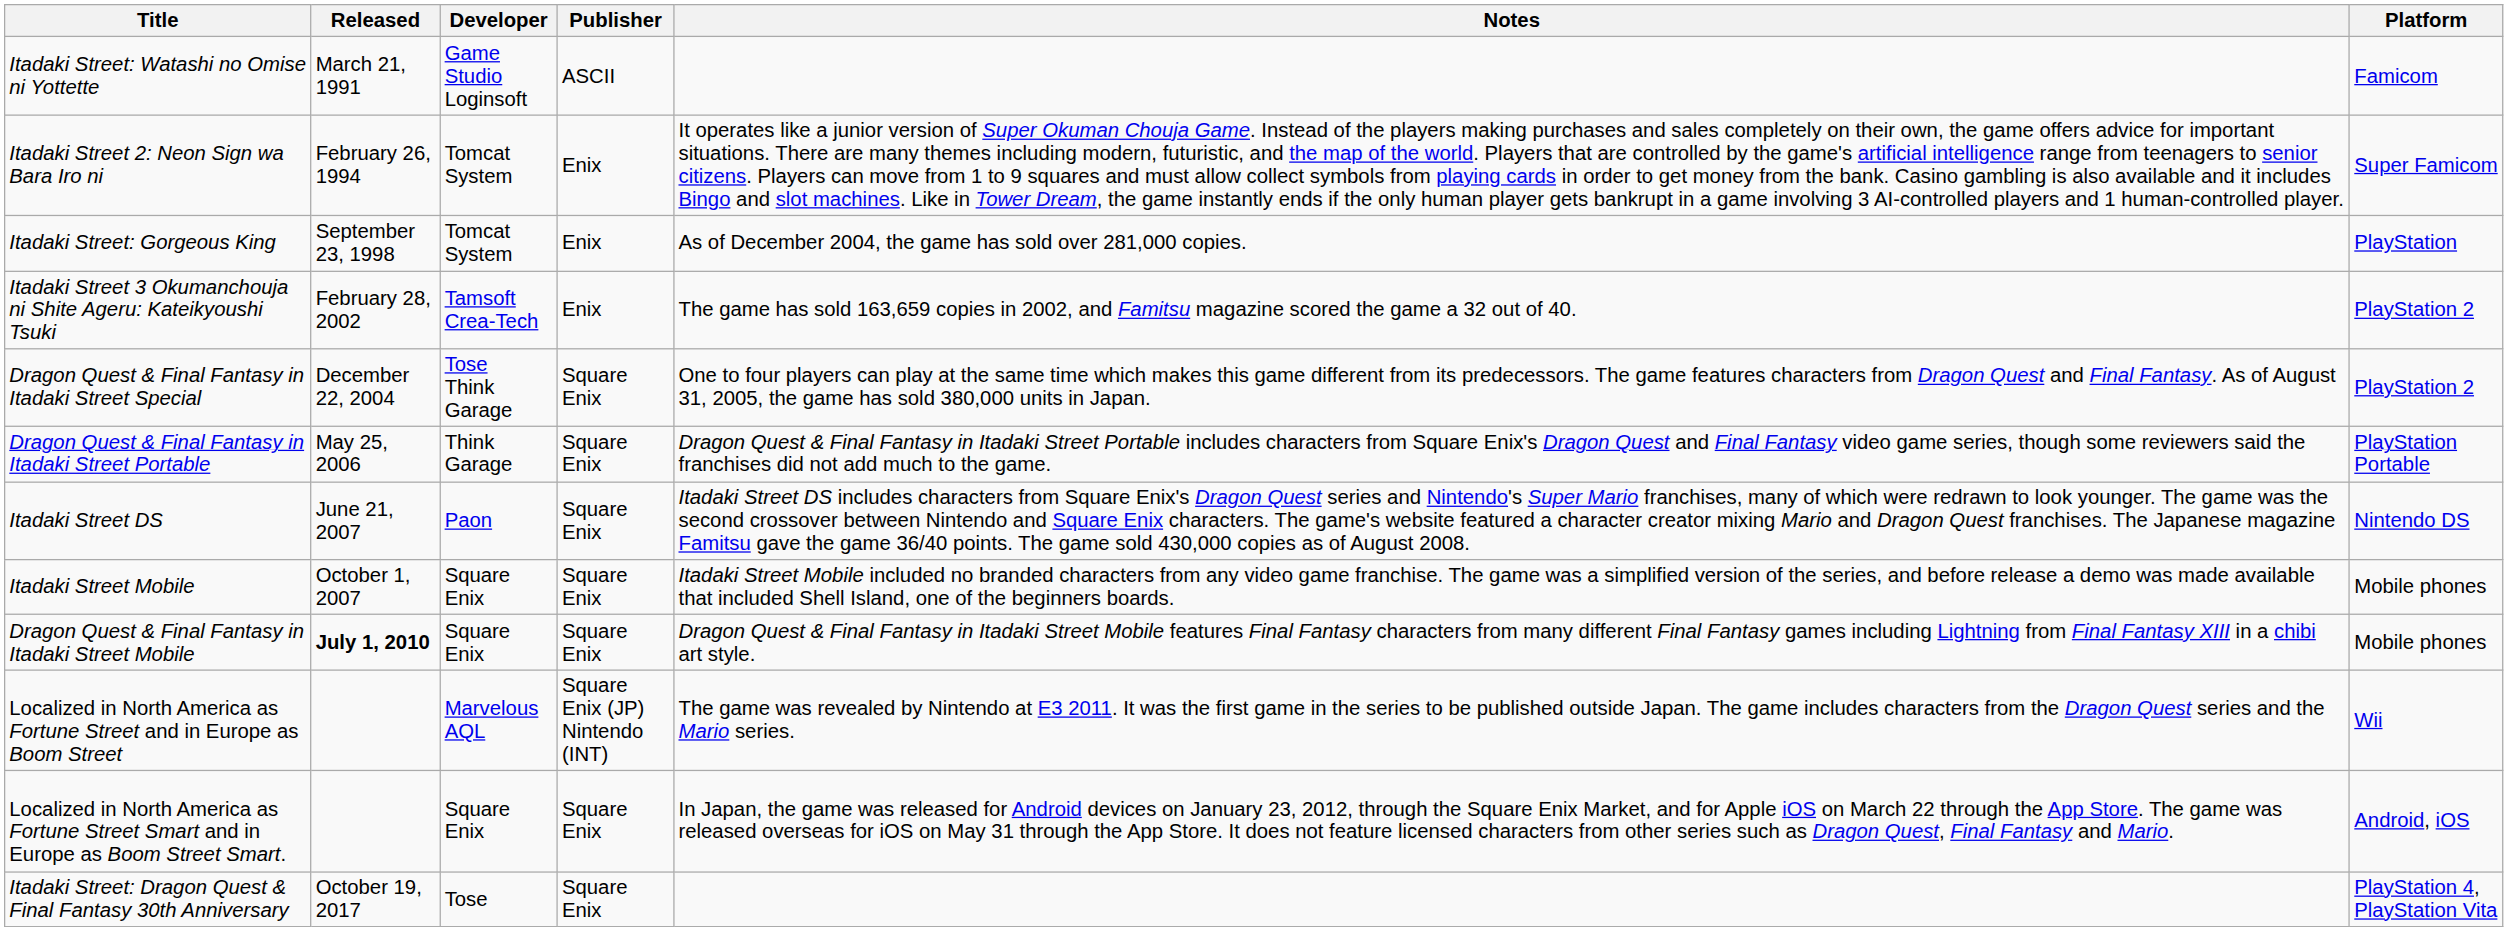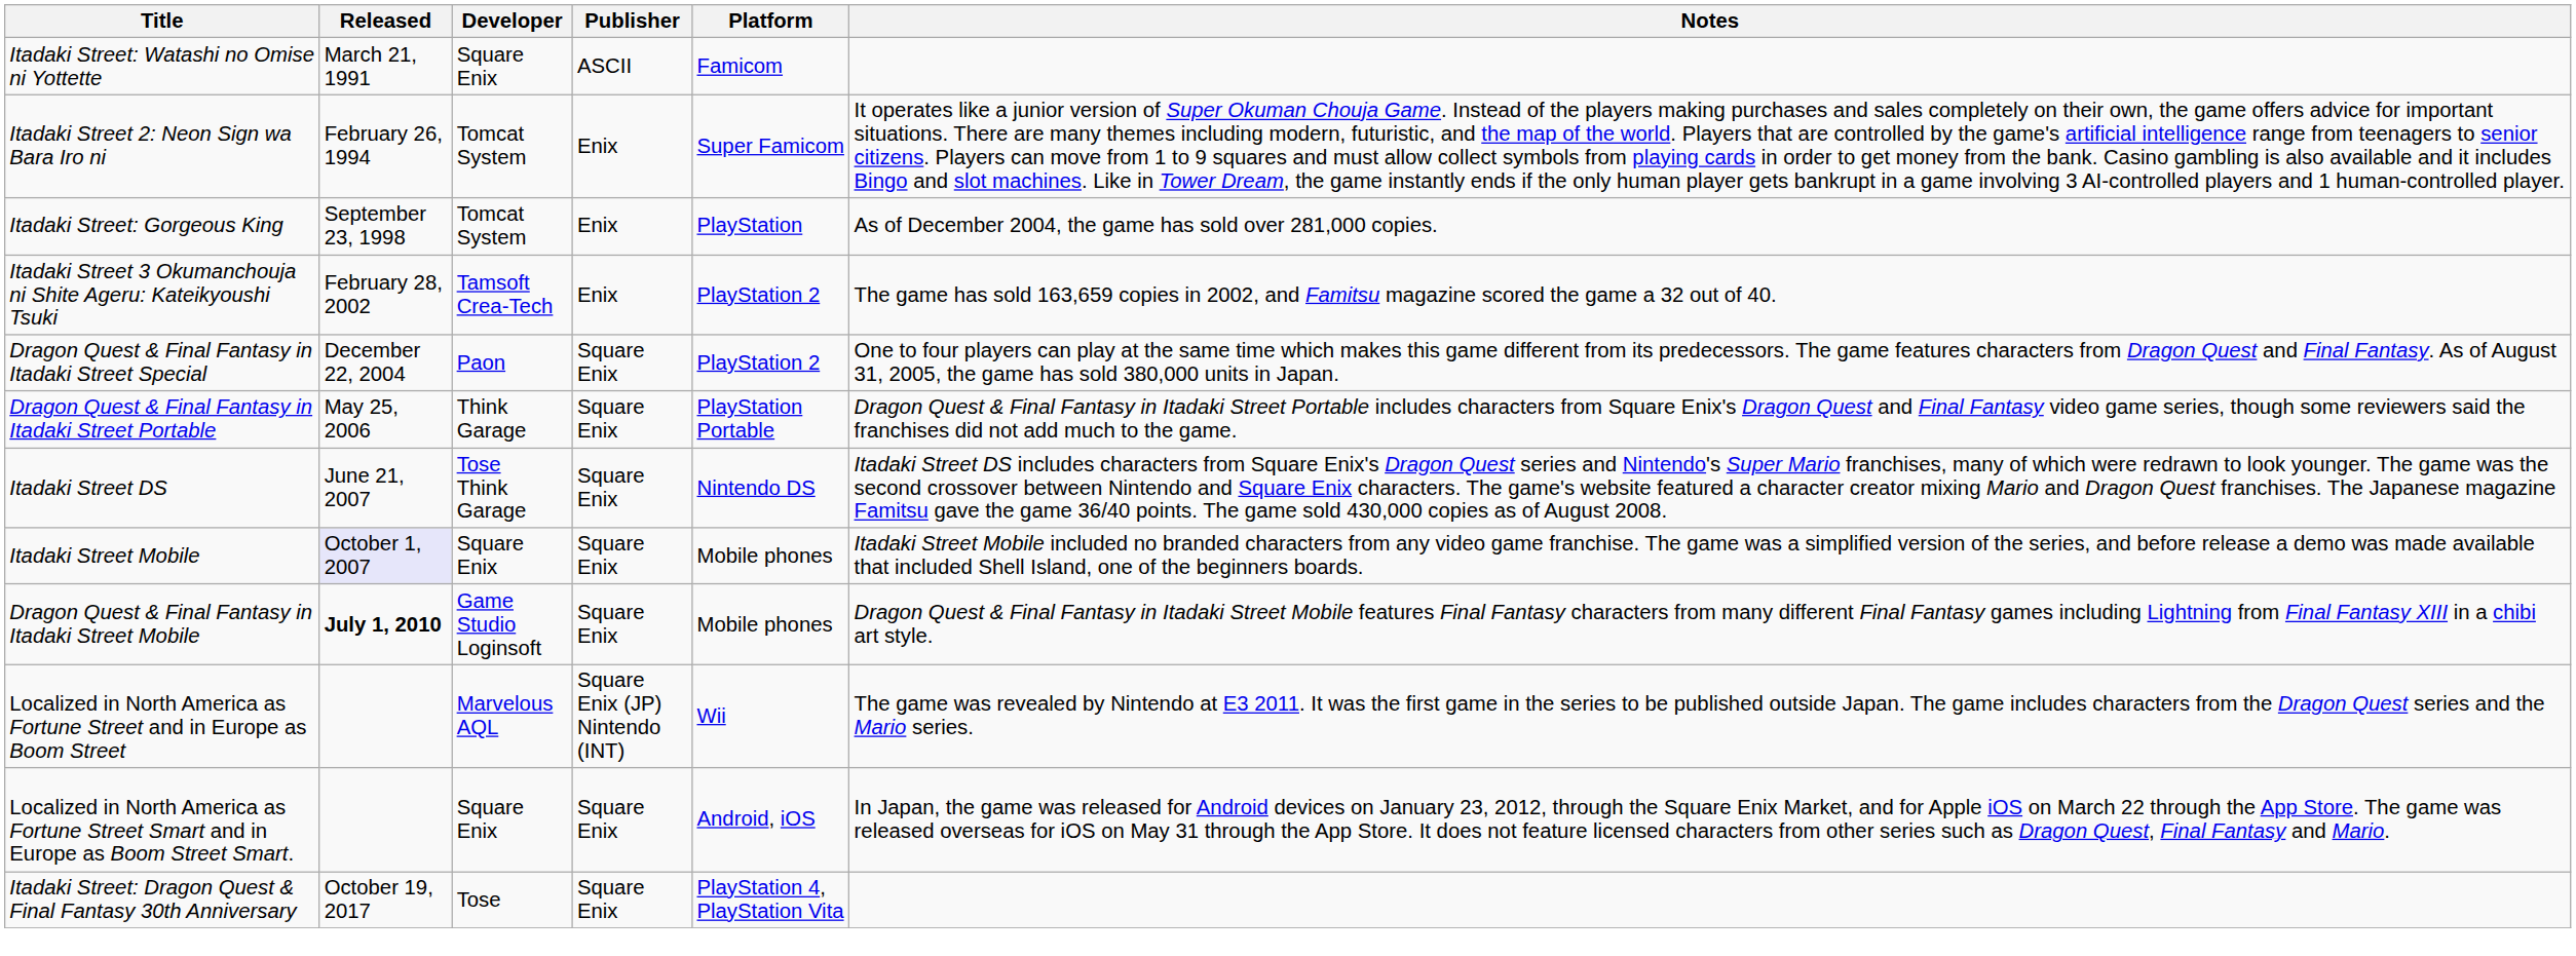columns swapped: Platform <-> Notes
Itadaki Street: Watashi no Omise ni Yottette | Developer: Game Studio Loginsoft -> Square Enix
Dragon Quest & Final Fantasy in Itadaki Street Special | Developer: Tose Think Garage -> Paon
Itadaki Street DS | Developer: Paon -> Tose Think Garage
Itadaki Street Mobile | Released: no background -> lavender background
Dragon Quest & Final Fantasy in Itadaki Street Mobile | Developer: Square Enix -> Game Studio Loginsoft
